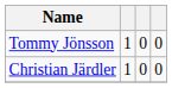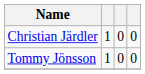rows swapped: Christian Järdler <-> Tommy Jönsson
